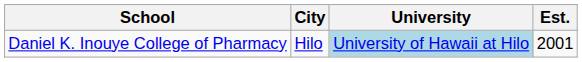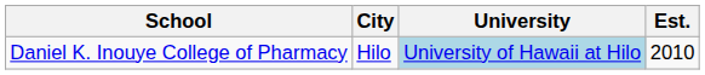Daniel K. Inouye College of Pharmacy | Est.: 2001 -> 2010
